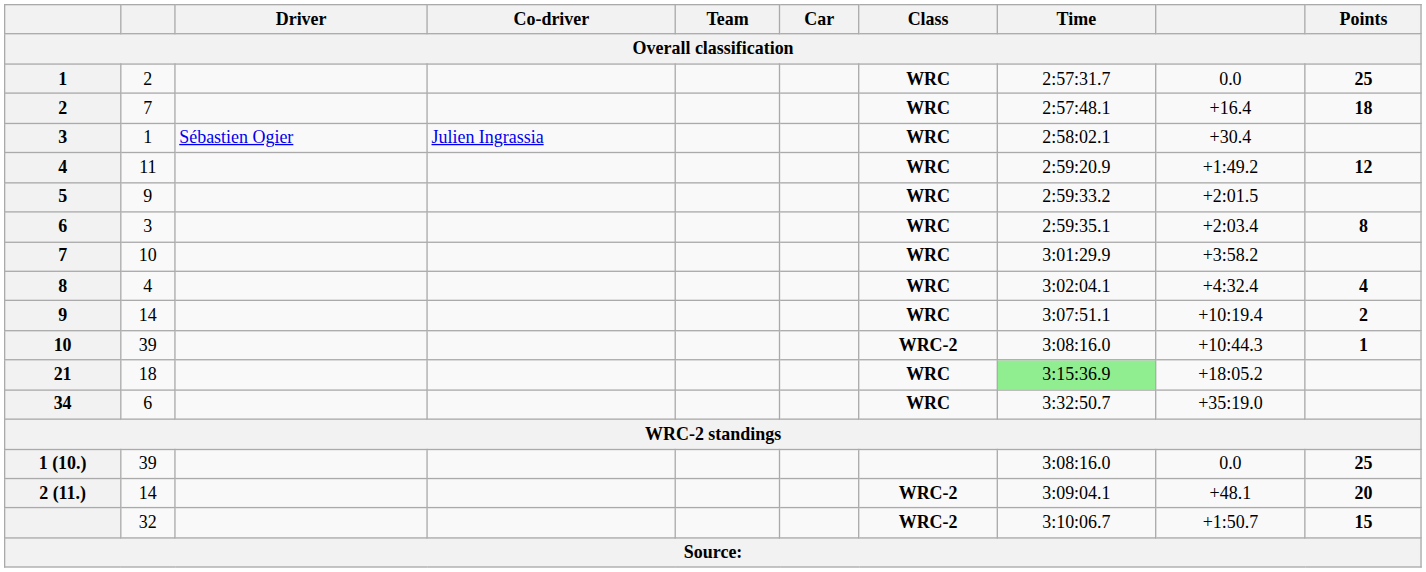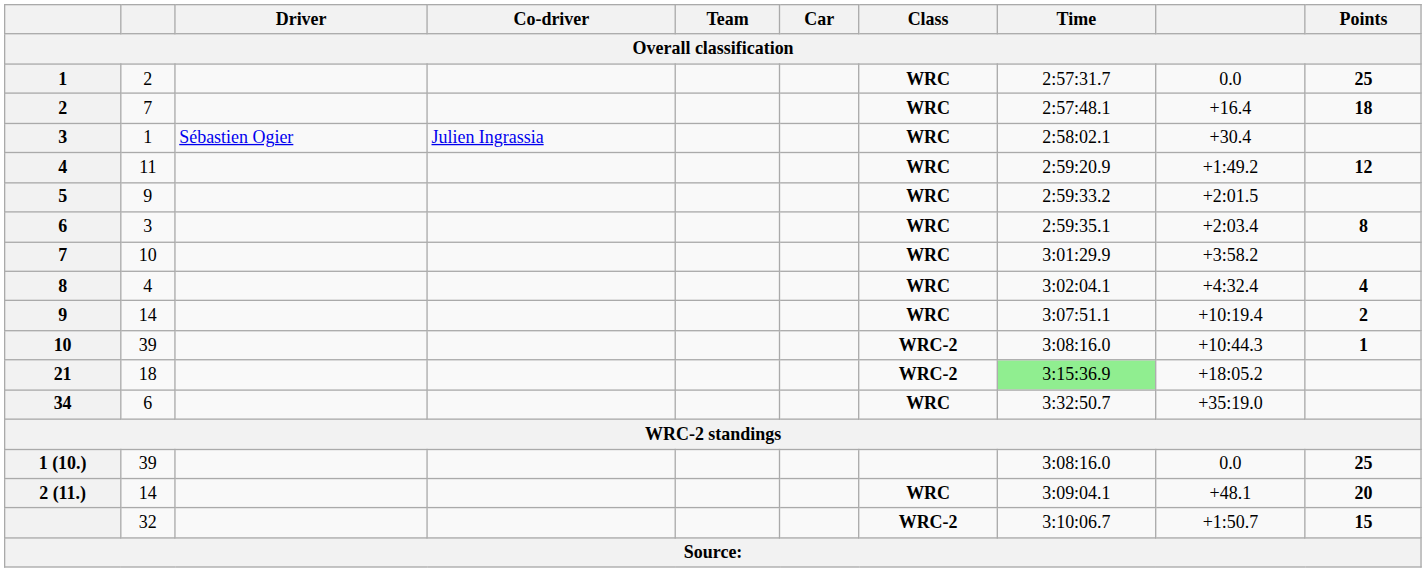21 | Class: WRC -> WRC-2
2 (11.) | Class: WRC-2 -> WRC
